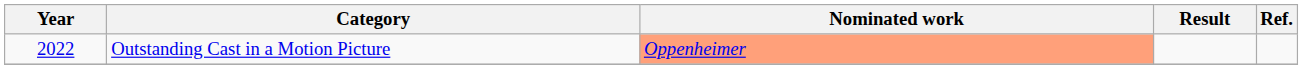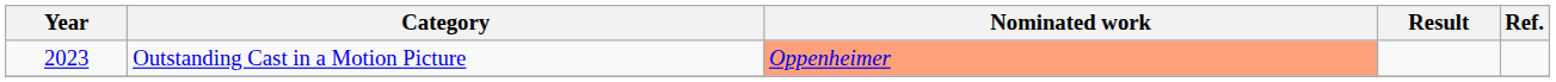Outstanding Cast in a Motion Picture | Year: 2022 -> 2023
